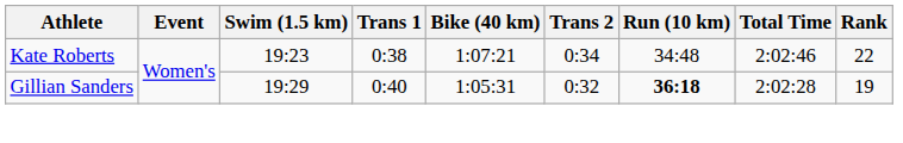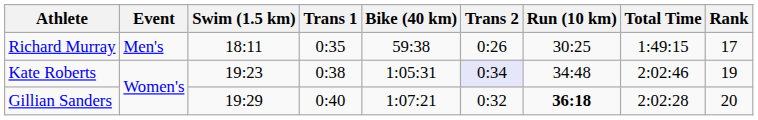+ row: Richard Murray | Men's | 18:11 | 0:35 | 59:38 | 0:26 | 30:25 | 1:49:15 | 17
Kate Roberts | Bike (40 km): 1:07:21 -> 1:05:31
Kate Roberts | Trans 2: no background -> lavender background
Kate Roberts | Rank: 22 -> 19
Gillian Sanders | Bike (40 km): 1:05:31 -> 1:07:21
Gillian Sanders | Rank: 19 -> 20
